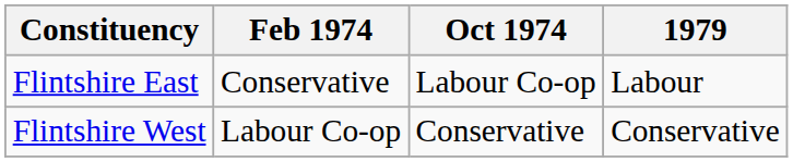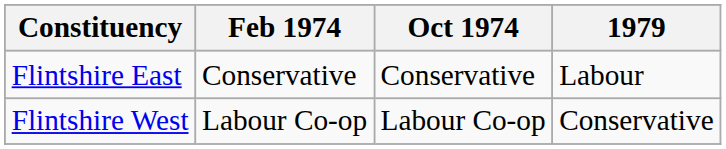Flintshire East | Oct 1974: Labour Co-op -> Conservative
Flintshire West | Oct 1974: Conservative -> Labour Co-op
